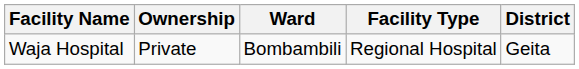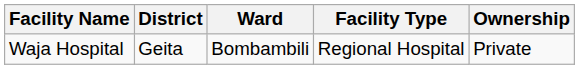columns swapped: District <-> Ownership
